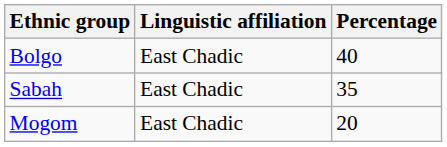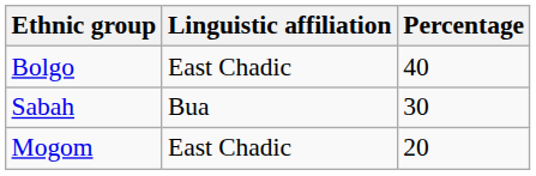Sabah | Linguistic affiliation: East Chadic -> Bua
Sabah | Percentage: 35 -> 30
